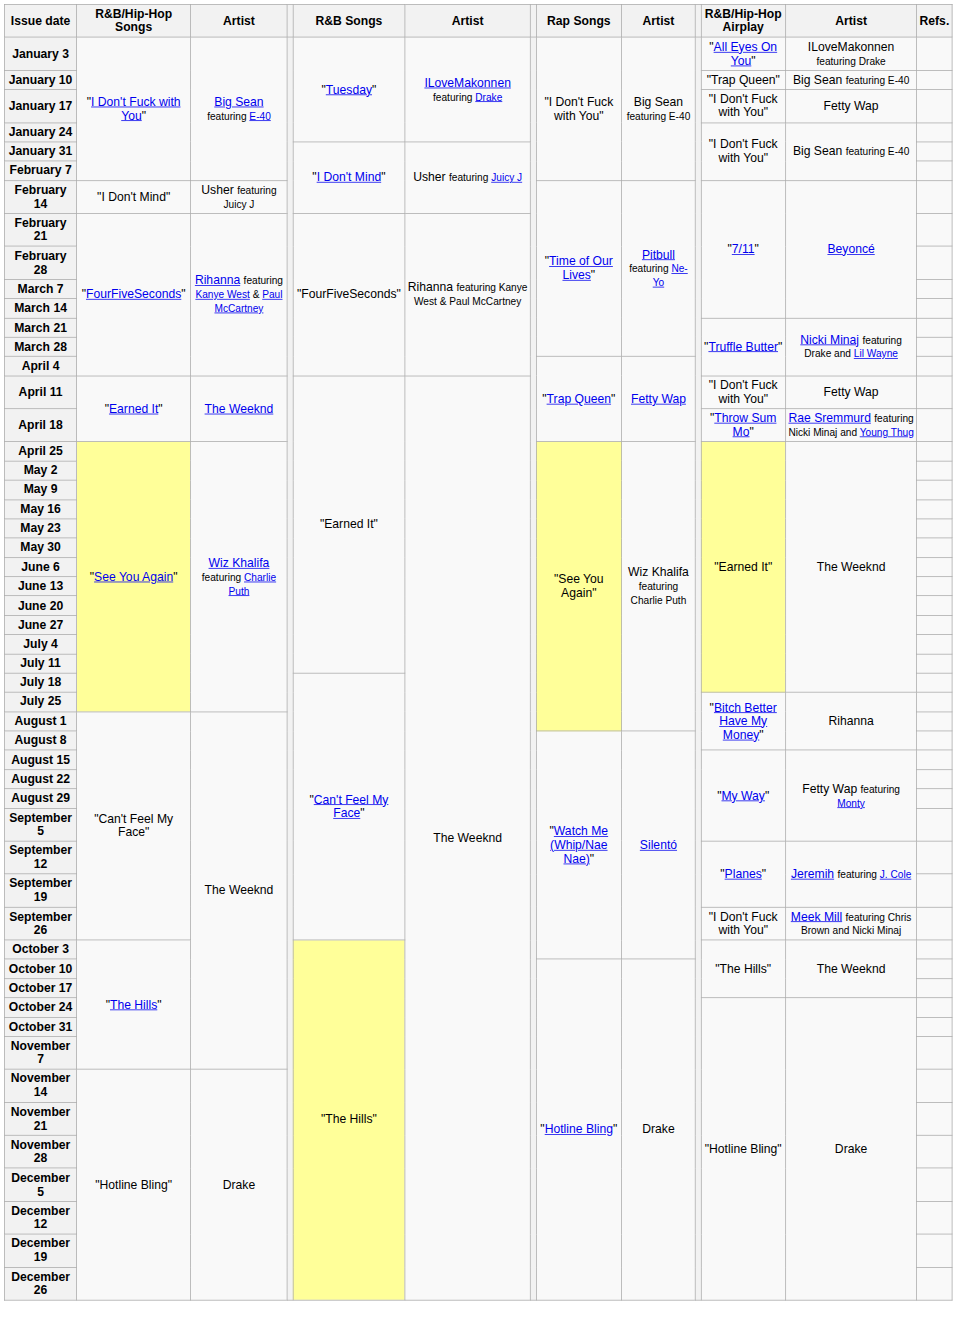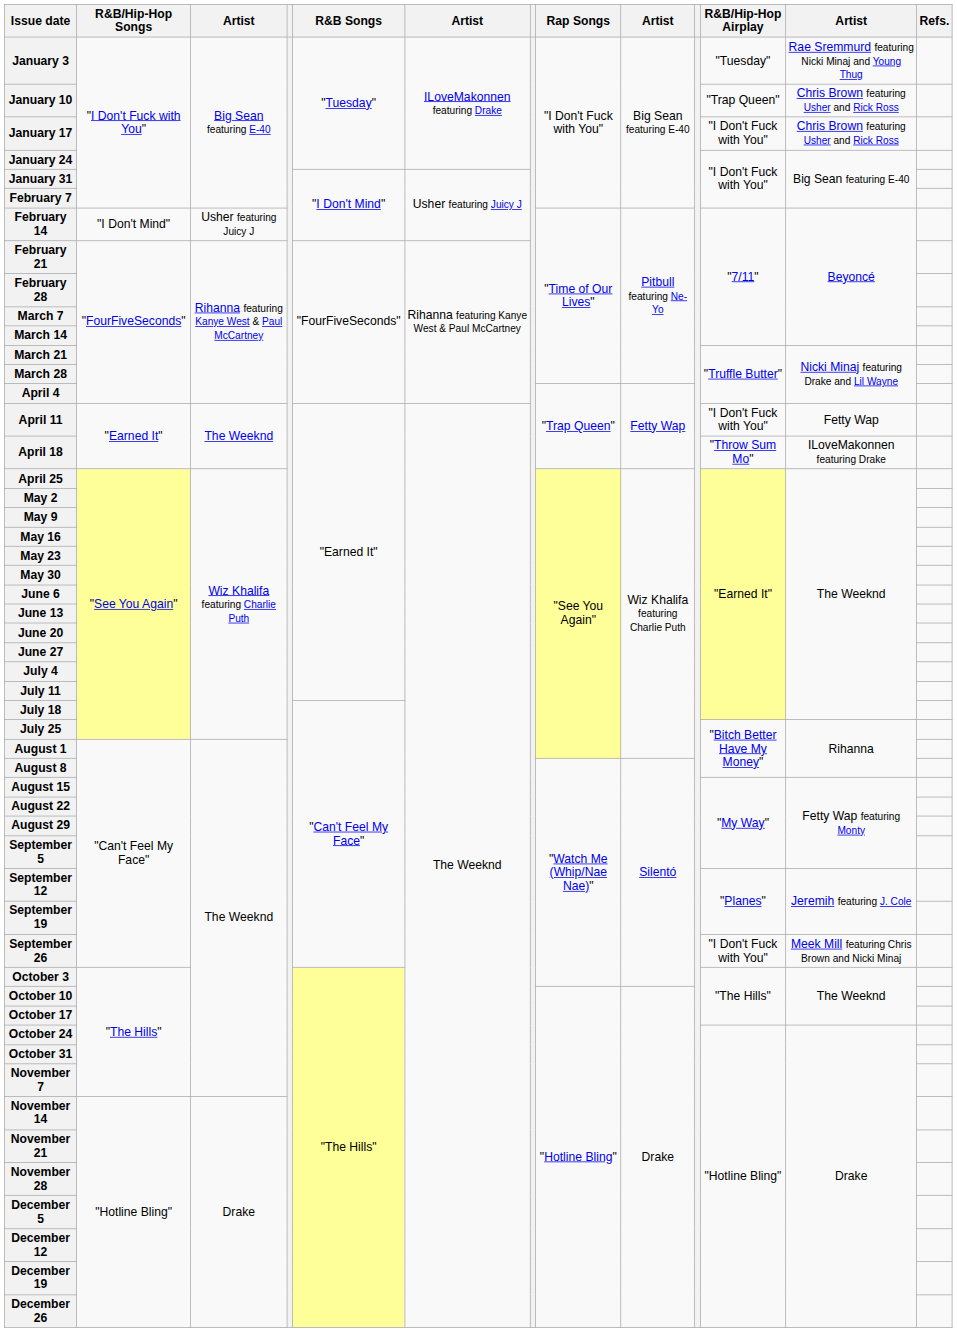January 3 | R&B/Hip-Hop Airplay: "All Eyes On You" -> "Tuesday"
January 3 | column 12: ILoveMakonnen featuring Drake -> Rae Sremmurd featuring Nicki Minaj and Young Thug
January 10 | column 12: Big Sean featuring E-40 -> Chris Brown featuring Usher and Rick Ross
January 17 | column 12: Fetty Wap -> Chris Brown featuring Usher and Rick Ross
April 18 | column 12: Rae Sremmurd featuring Nicki Minaj and Young Thug -> ILoveMakonnen featuring Drake
